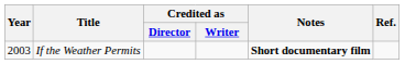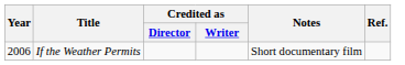If the Weather Permits | Year: 2003 -> 2006
If the Weather Permits | Notes: bold -> normal
